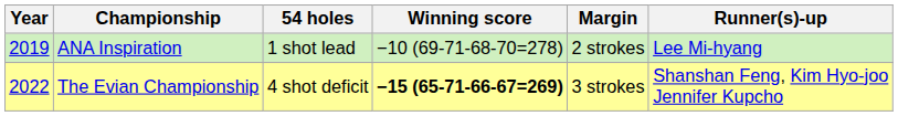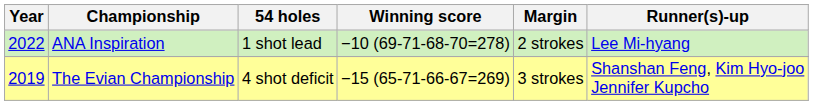ANA Inspiration | Year: 2019 -> 2022
The Evian Championship | Year: 2022 -> 2019
The Evian Championship | Winning score: bold -> normal
